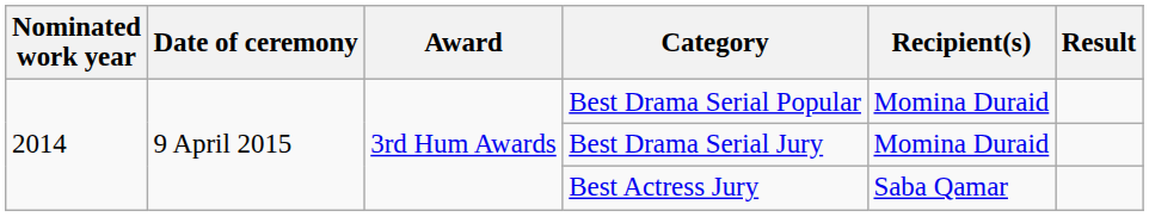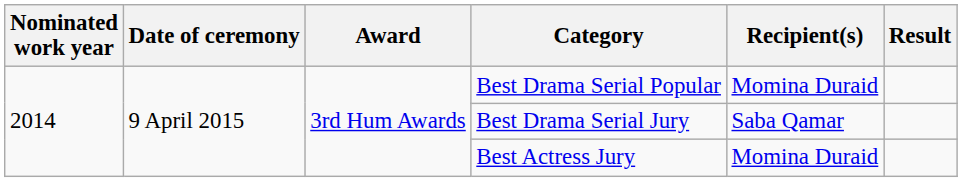Best Drama Serial Jury | Recipient(s): Momina Duraid -> Saba Qamar
Best Actress Jury | Recipient(s): Saba Qamar -> Momina Duraid
